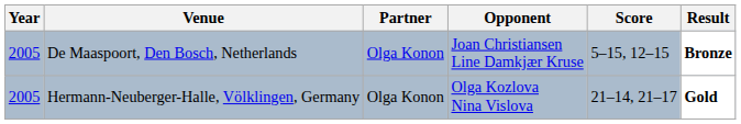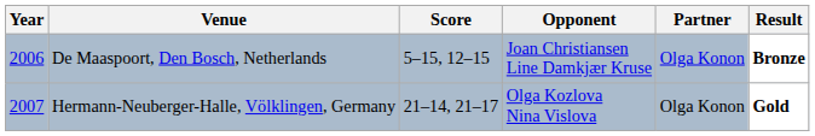columns swapped: Partner <-> Score
De Maaspoort, Den Bosch, Netherlands | Year: 2005 -> 2006
Hermann-Neuberger-Halle, Völklingen, Germany | Year: 2005 -> 2007
